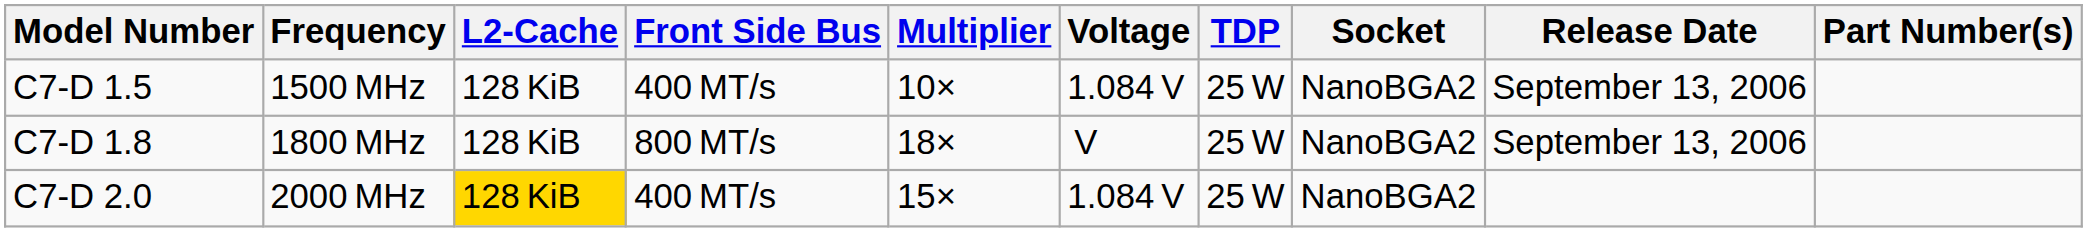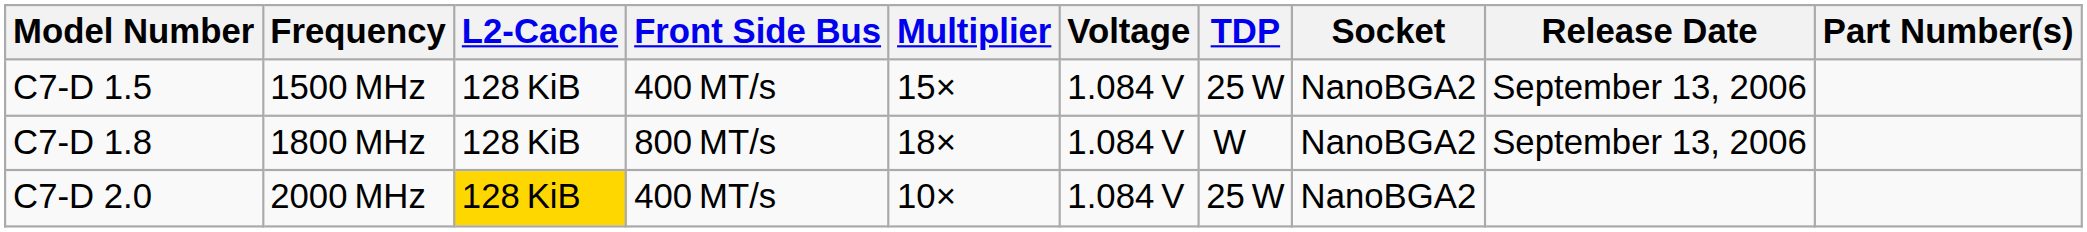C7-D 1.5 | Multiplier: 10× -> 15×
C7-D 1.8 | Voltage: V -> 1.084 V
C7-D 1.8 | TDP: 25 W -> W
C7-D 2.0 | Multiplier: 15× -> 10×
